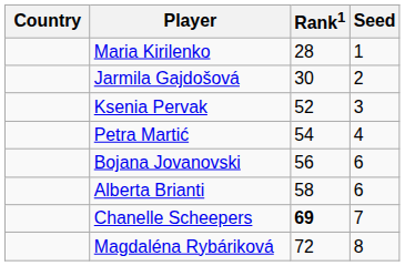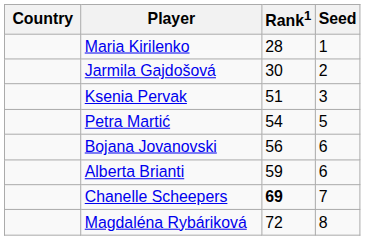Ksenia Pervak | Rank1: 52 -> 51
Petra Martić | Seed: 4 -> 5
Alberta Brianti | Rank1: 58 -> 59
